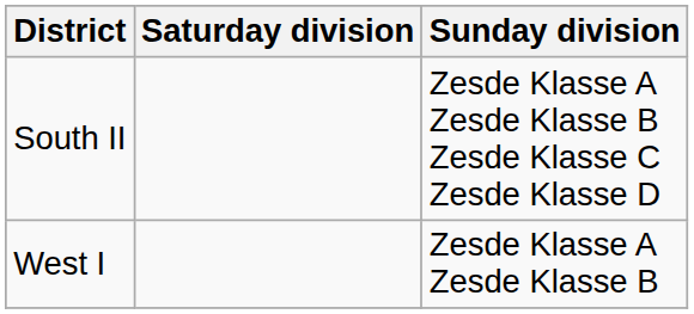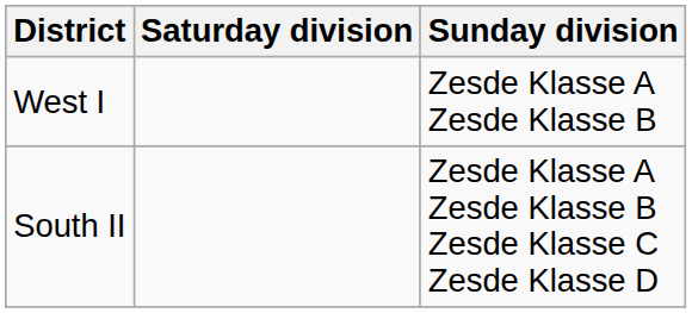rows swapped: West I <-> South II
